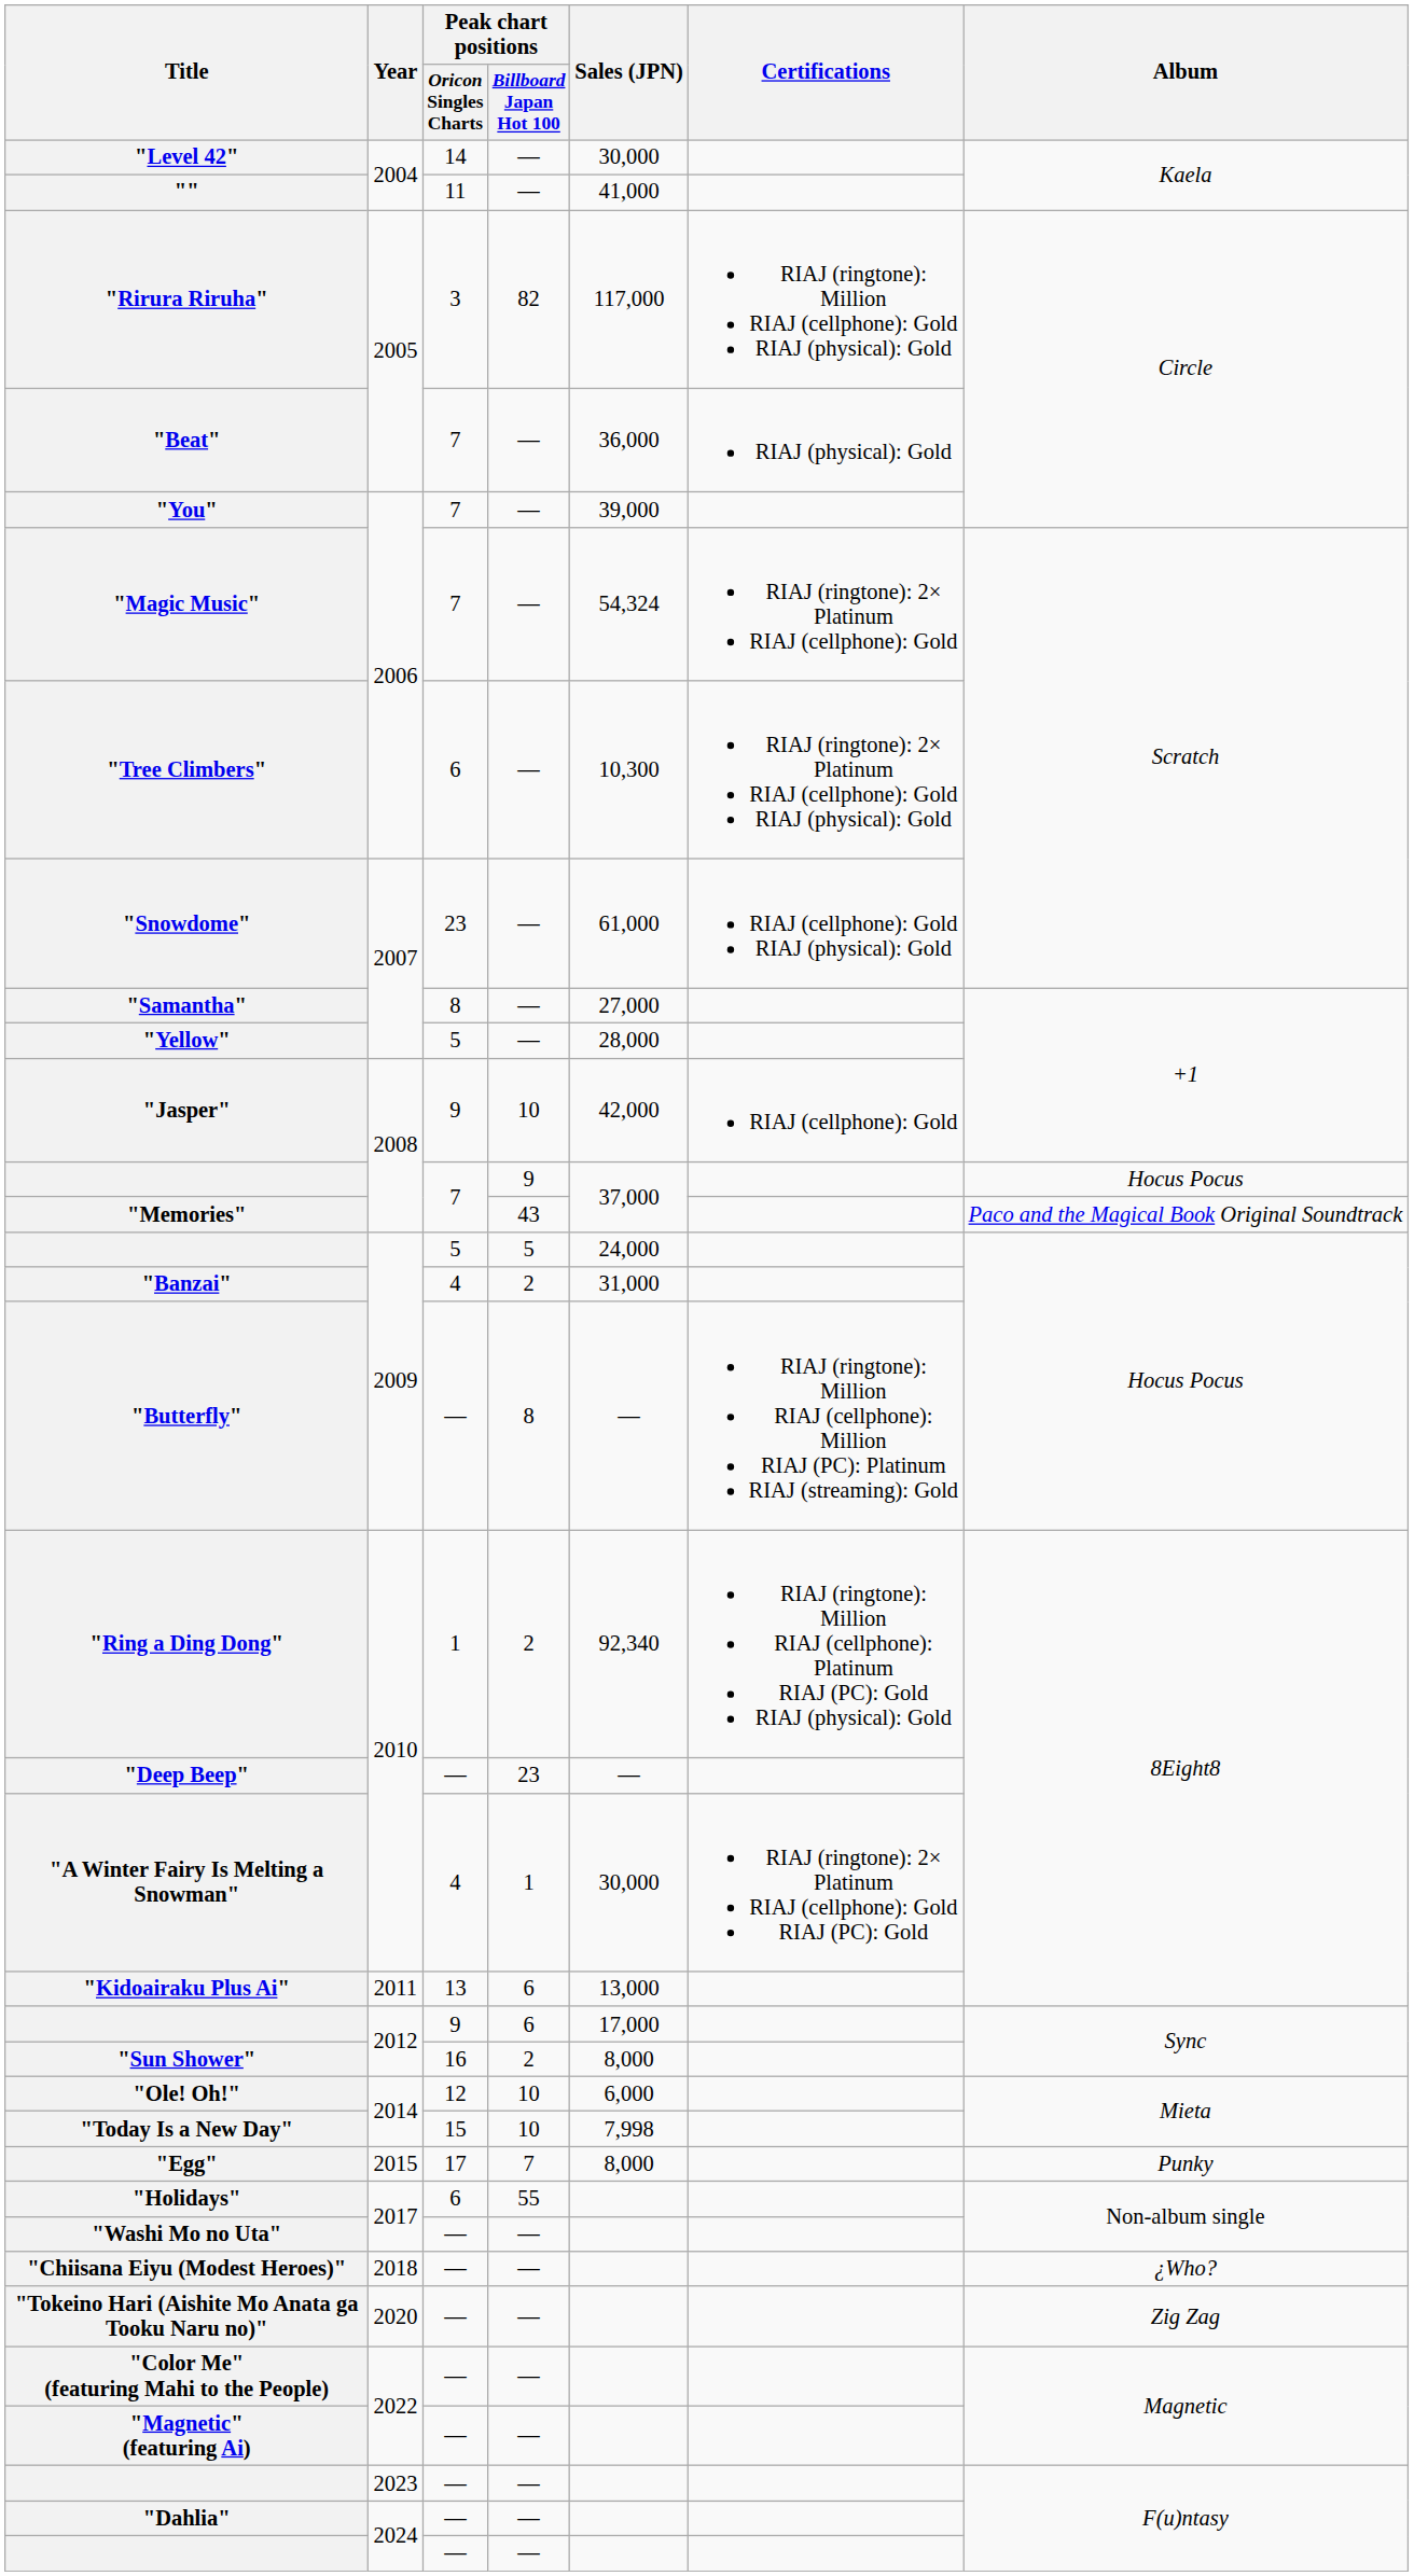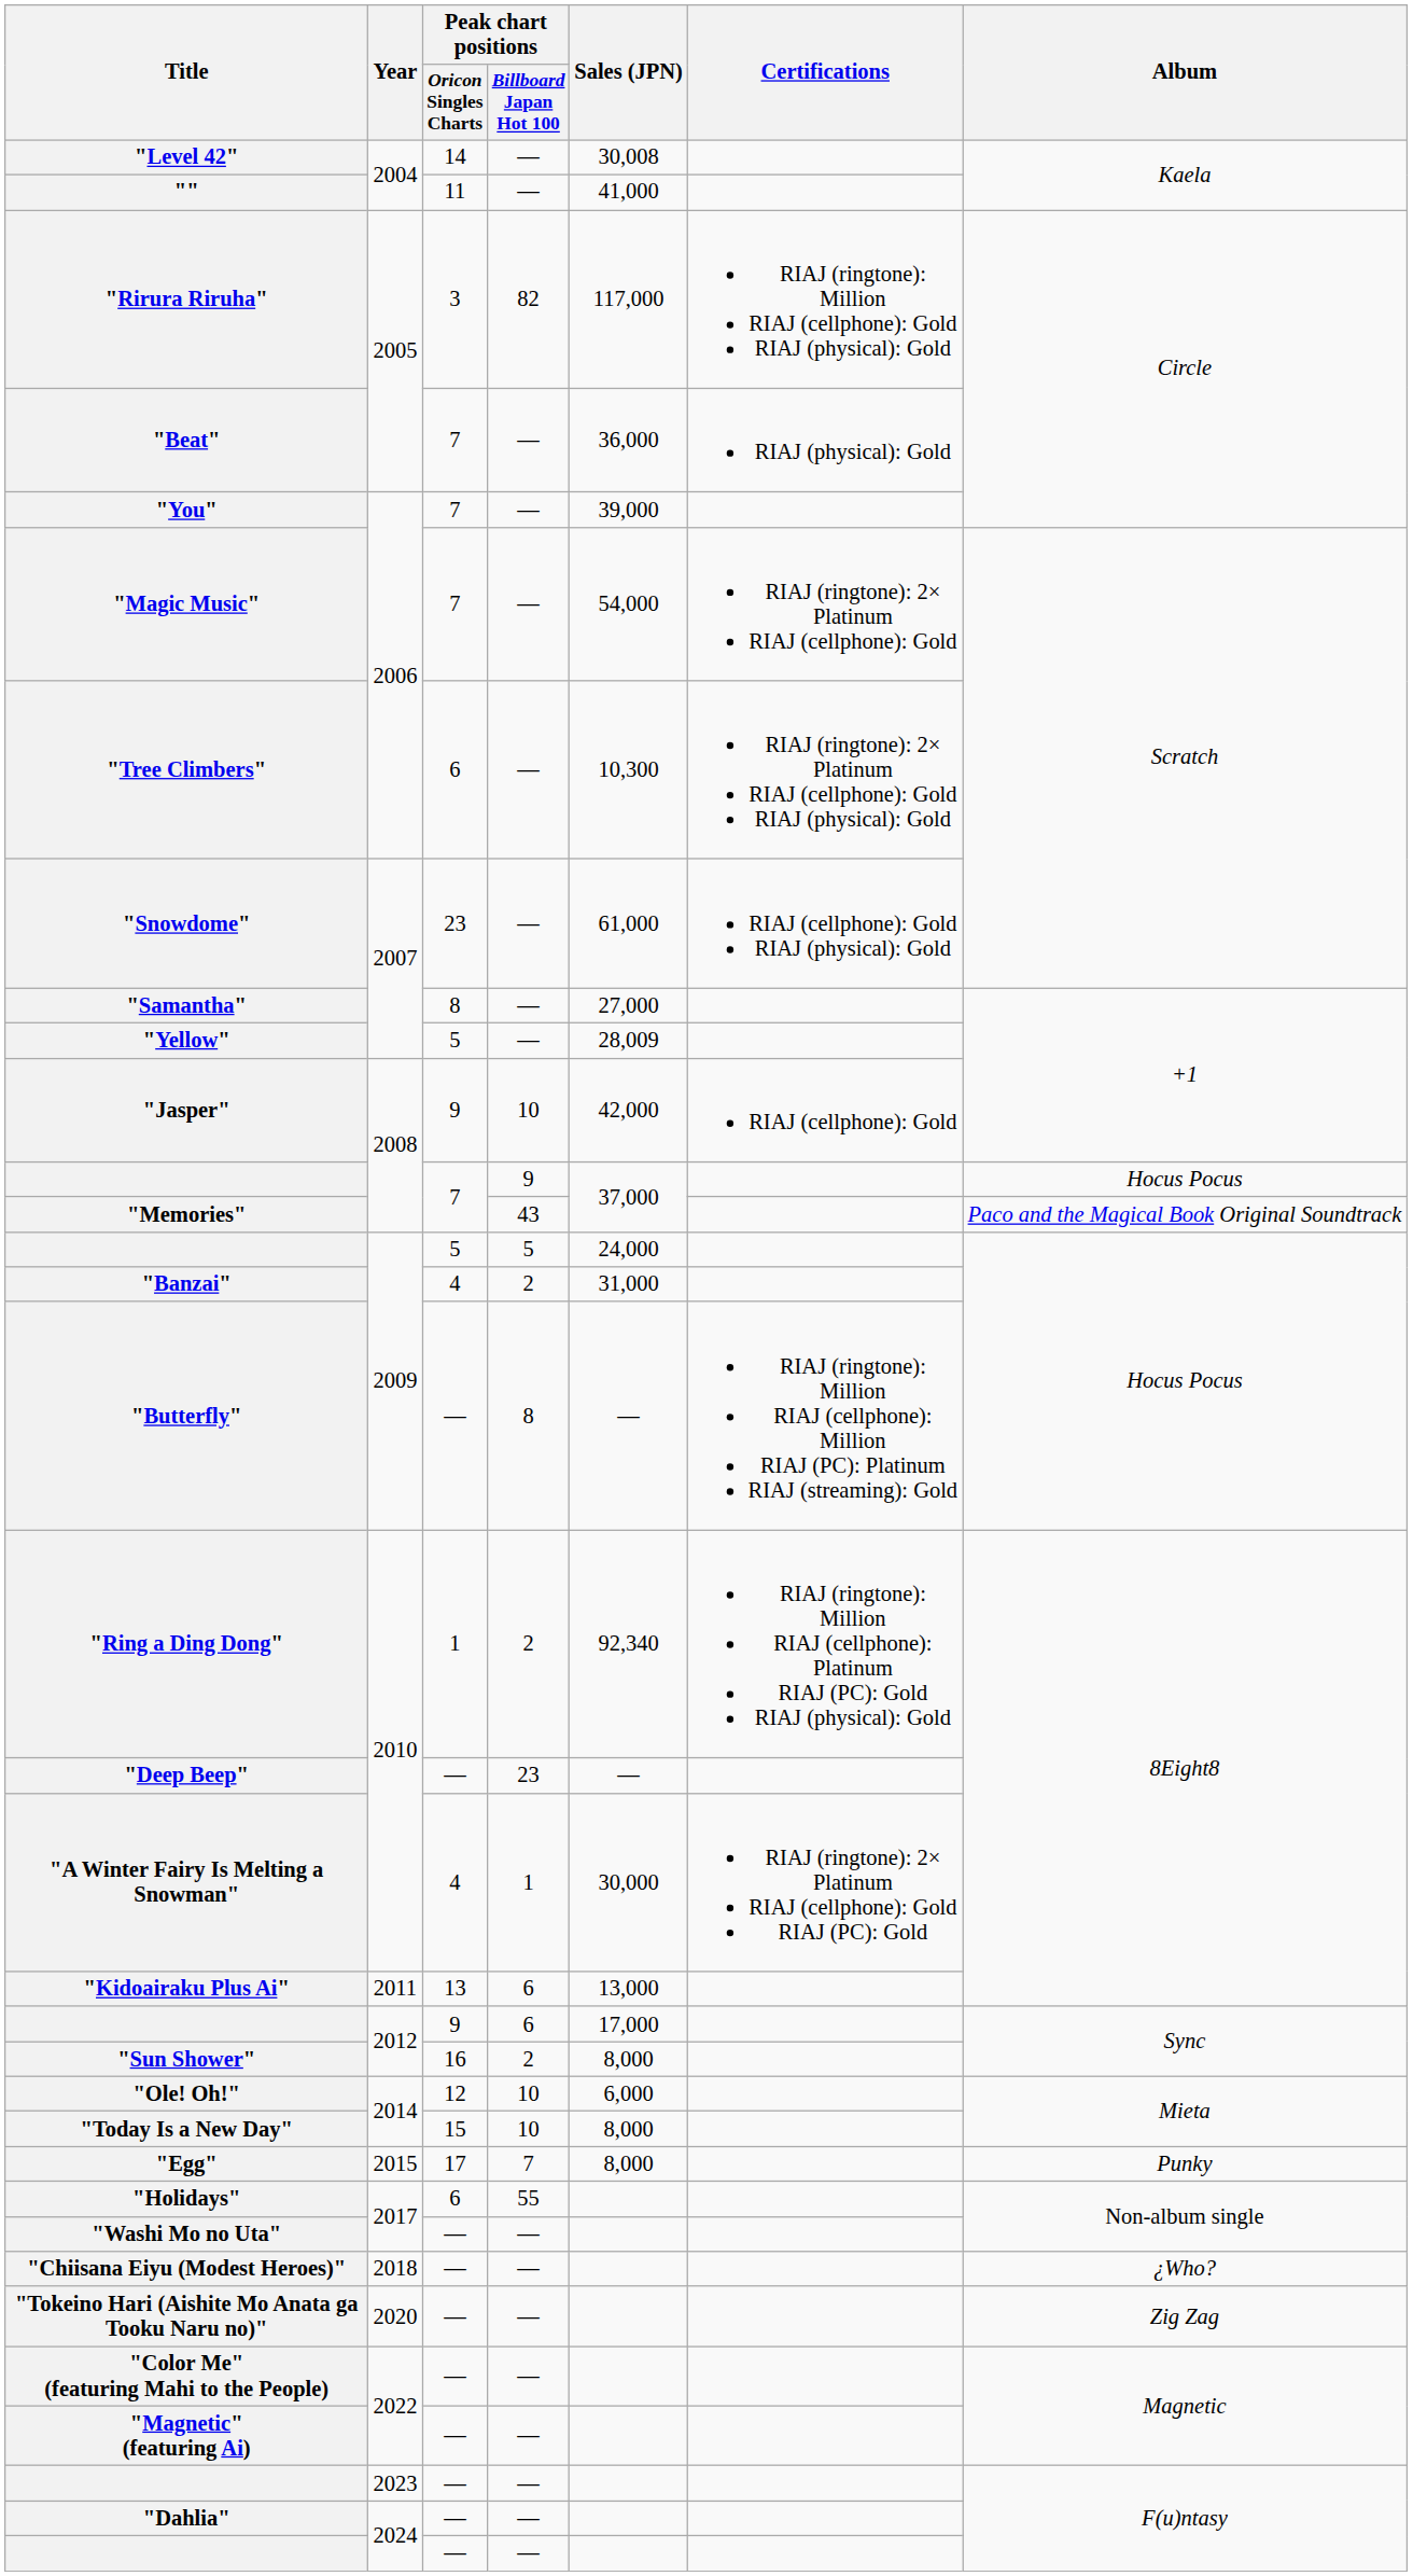"Level 42" | Sales (JPN): 30,000 -> 30,008
"Magic Music" | Sales (JPN): 54,324 -> 54,000
"Yellow" | Sales (JPN): 28,000 -> 28,009
"Today Is a New Day" | Sales (JPN): 7,998 -> 8,000
